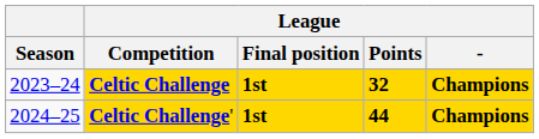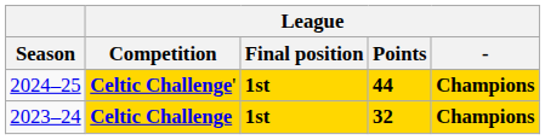rows swapped: Celtic Challenge <-> Celtic Challenge'
